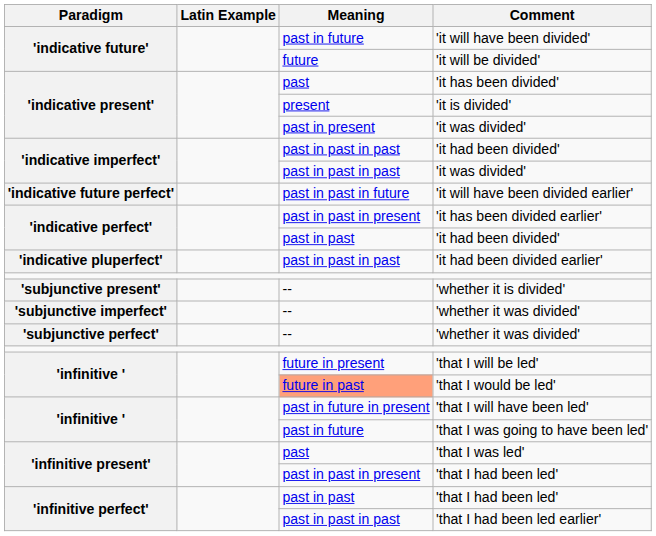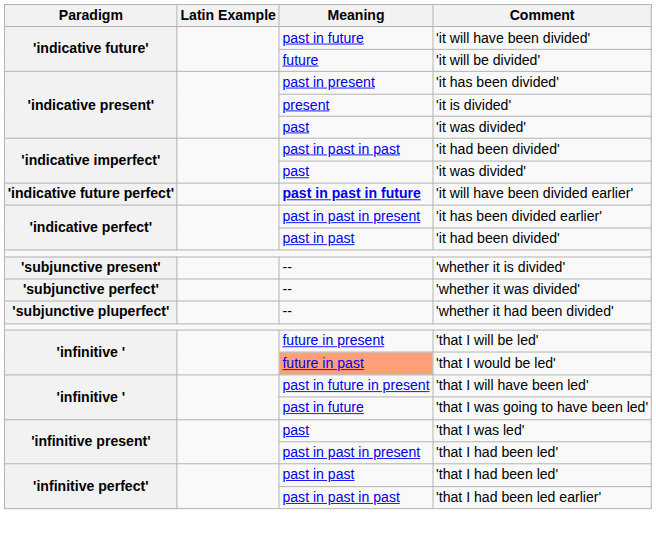'it has been divided' | Meaning: past -> past in present
'indicative present' / 'it was divided' | Meaning: past in present -> past
'indicative imperfect' / 'it was divided' | Meaning: past in past in past -> past
'it will have been divided earlier' | Meaning: normal -> bold
- row: 'indicative pluperfect' | past in past in past | 'it had been divided earlier'
- row: 'subjunctive imperfect' | -- | 'whether it was divided'
+ row: 'subjunctive pluperfect' | -- | 'whether it had been divided'
